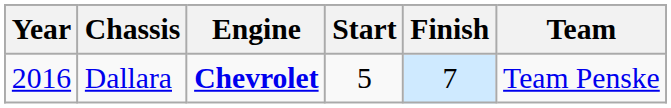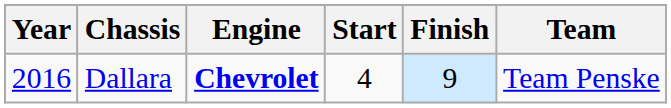Dallara | Start: 5 -> 4
Dallara | Finish: 7 -> 9
